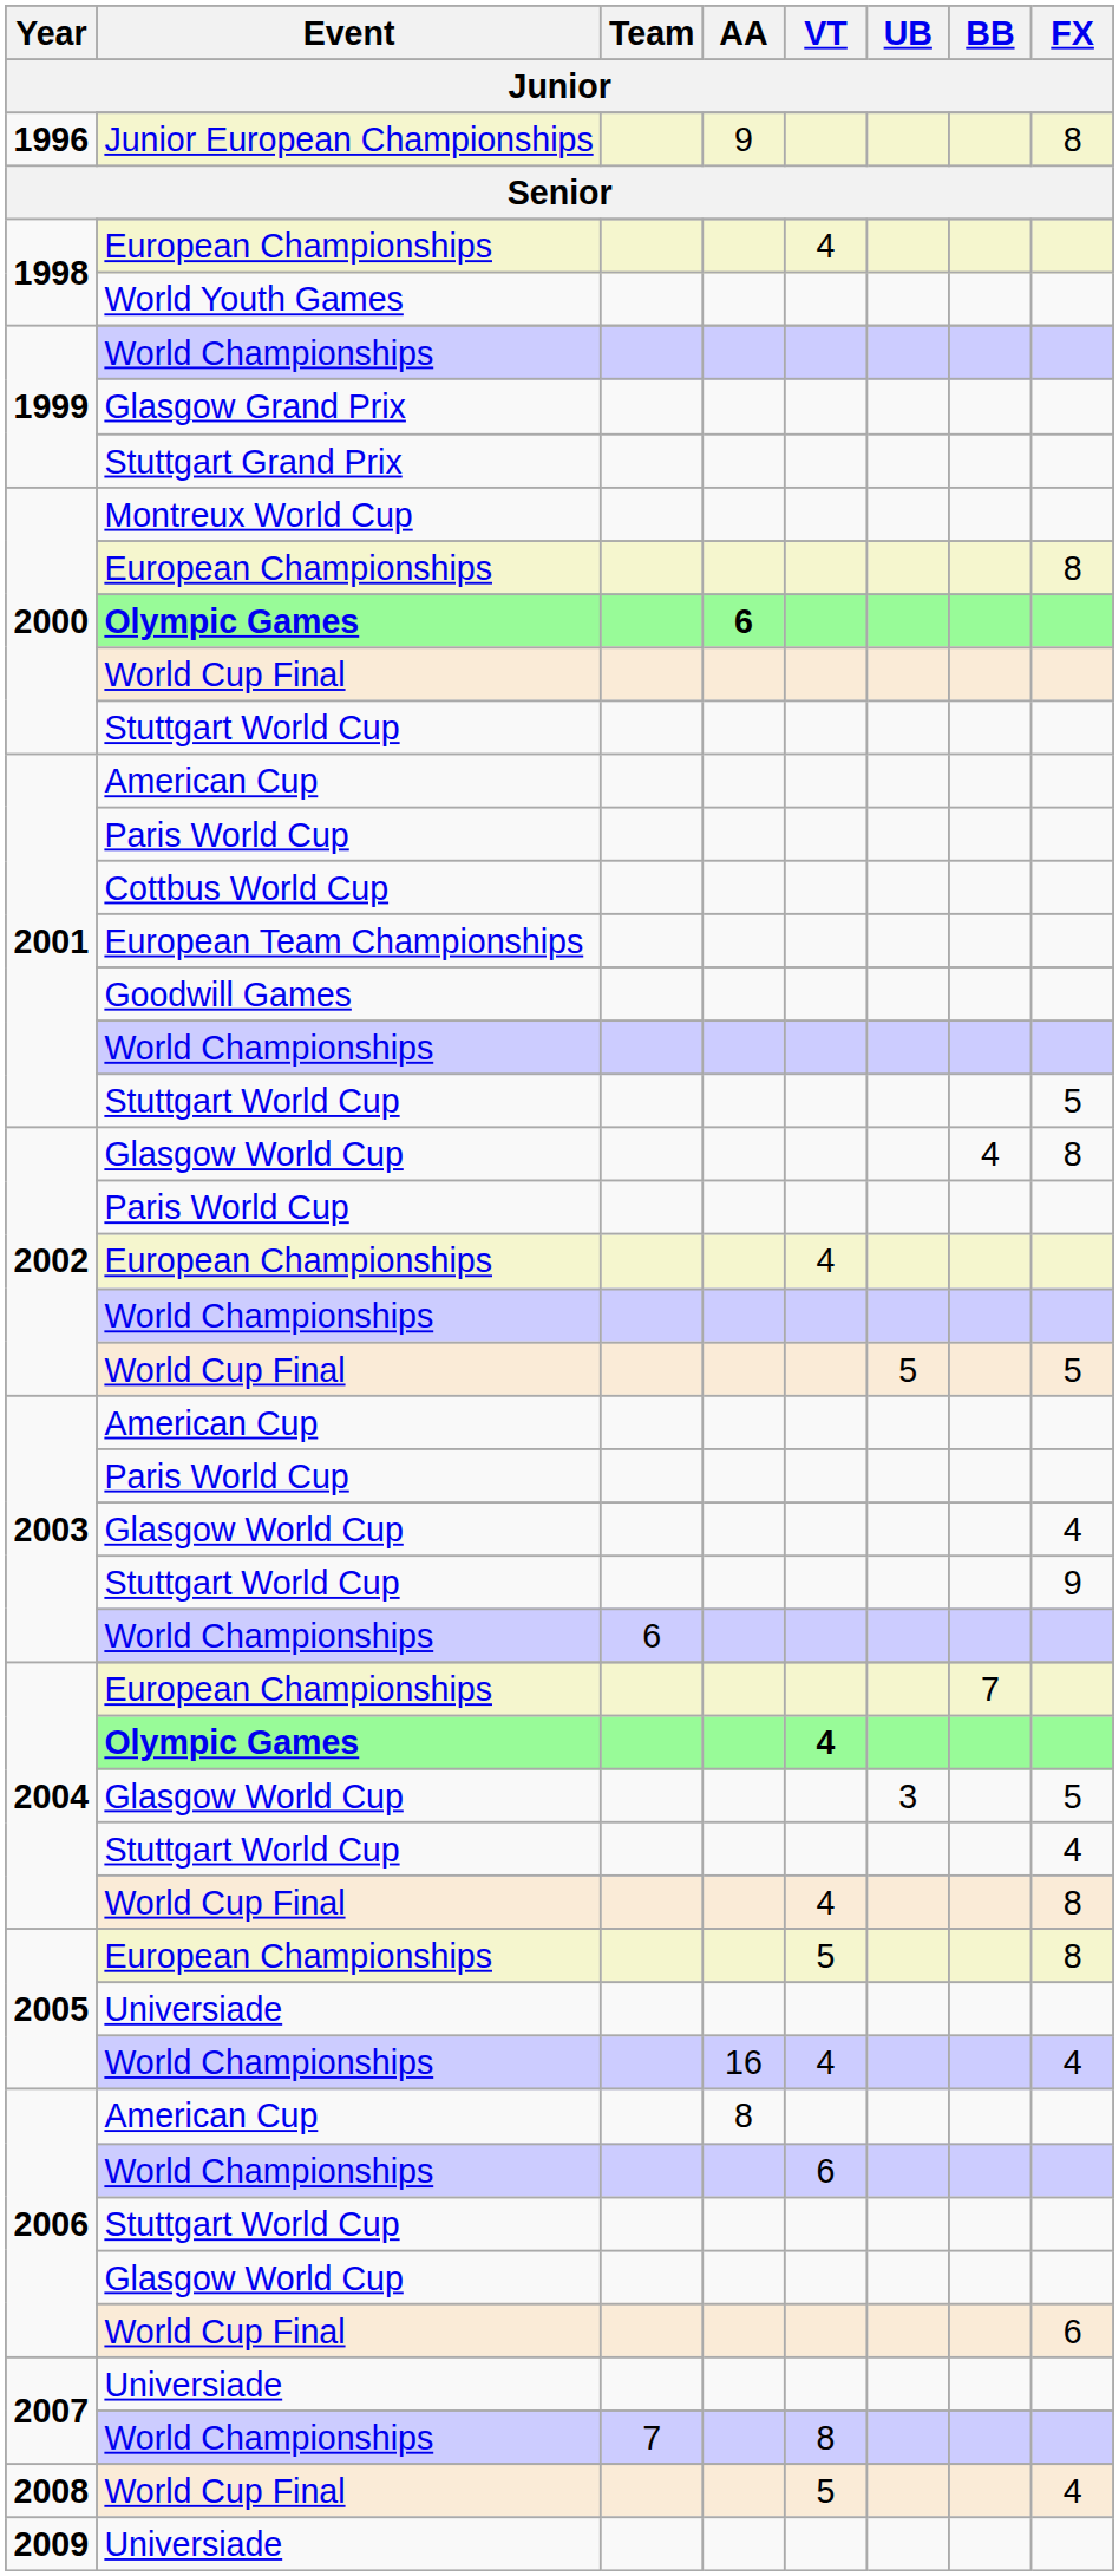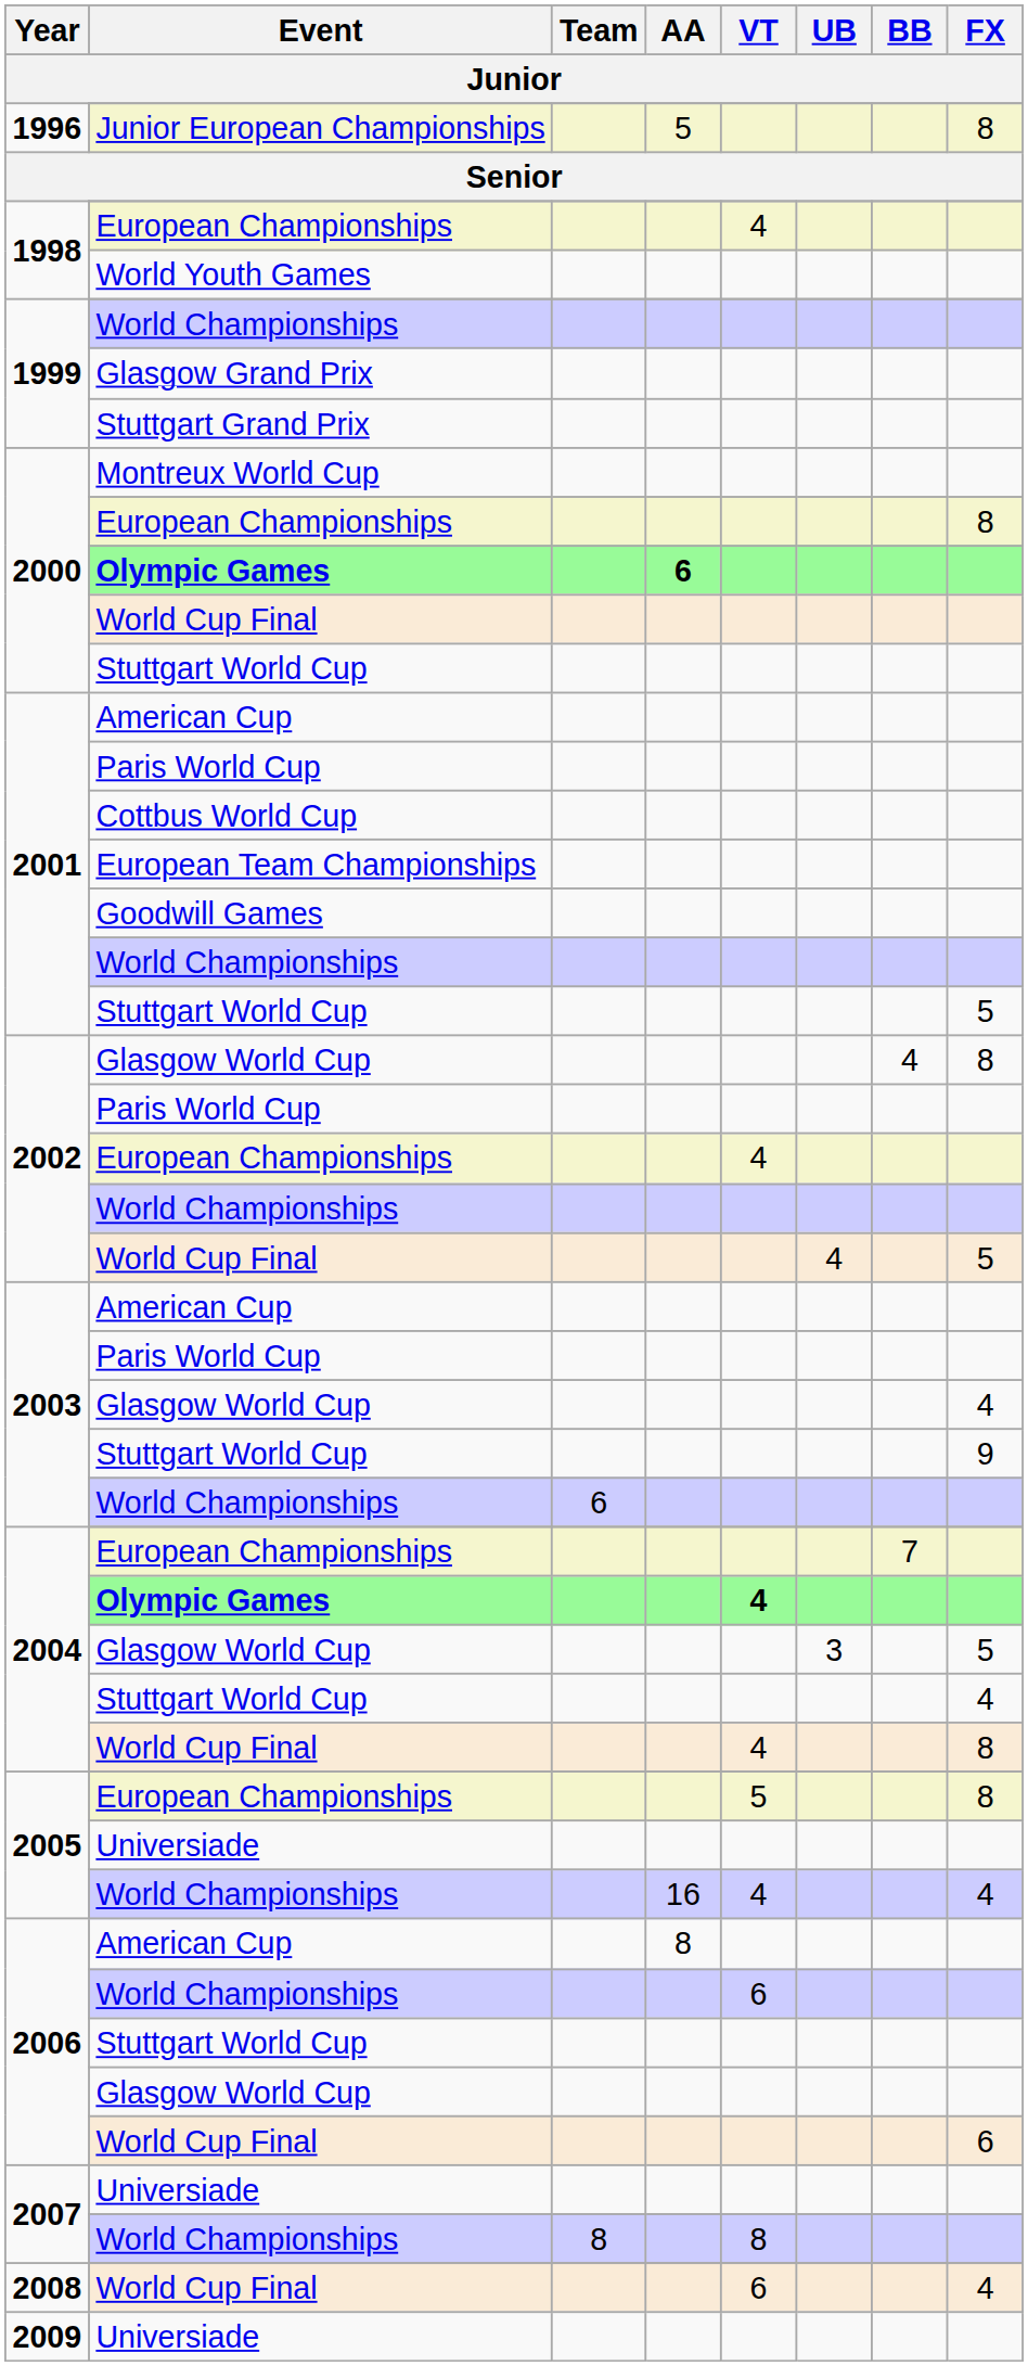Junior European Championships | AA: 9 -> 5
2002 / World Cup Final | UB: 5 -> 4
2007 / World Championships | Team: 7 -> 8
2008 / World Cup Final | VT: 5 -> 6
